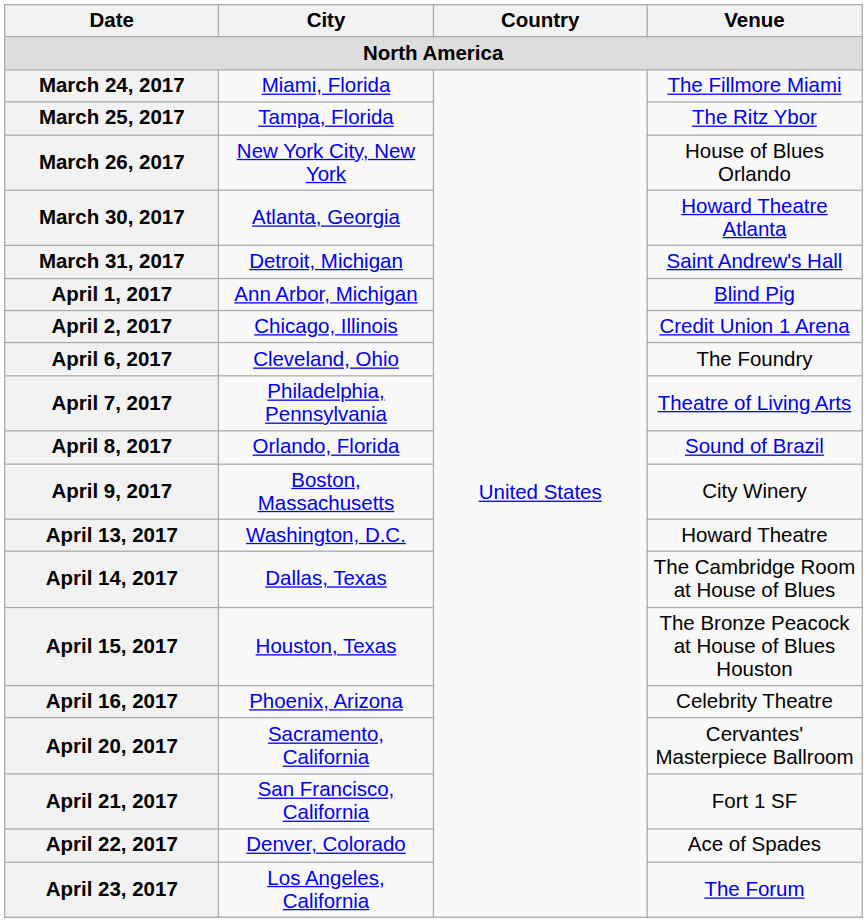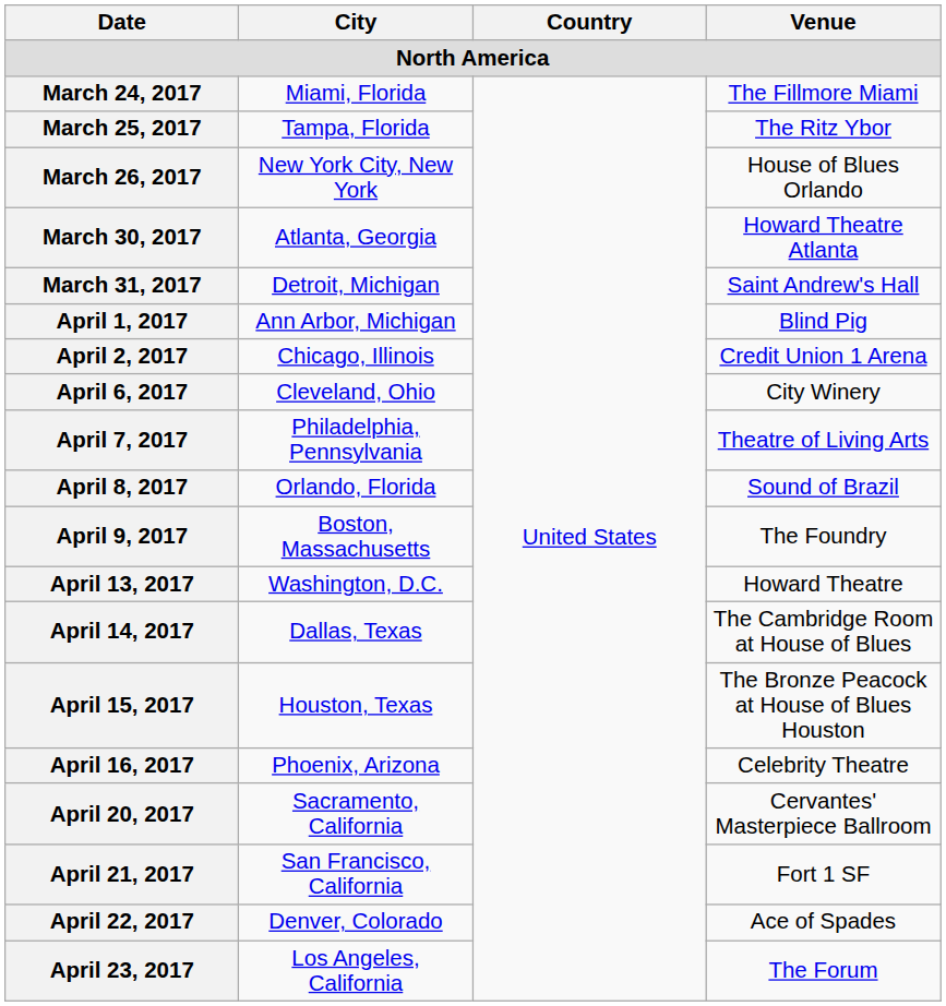April 6, 2017 | Venue: The Foundry -> City Winery
April 9, 2017 | Venue: City Winery -> The Foundry
